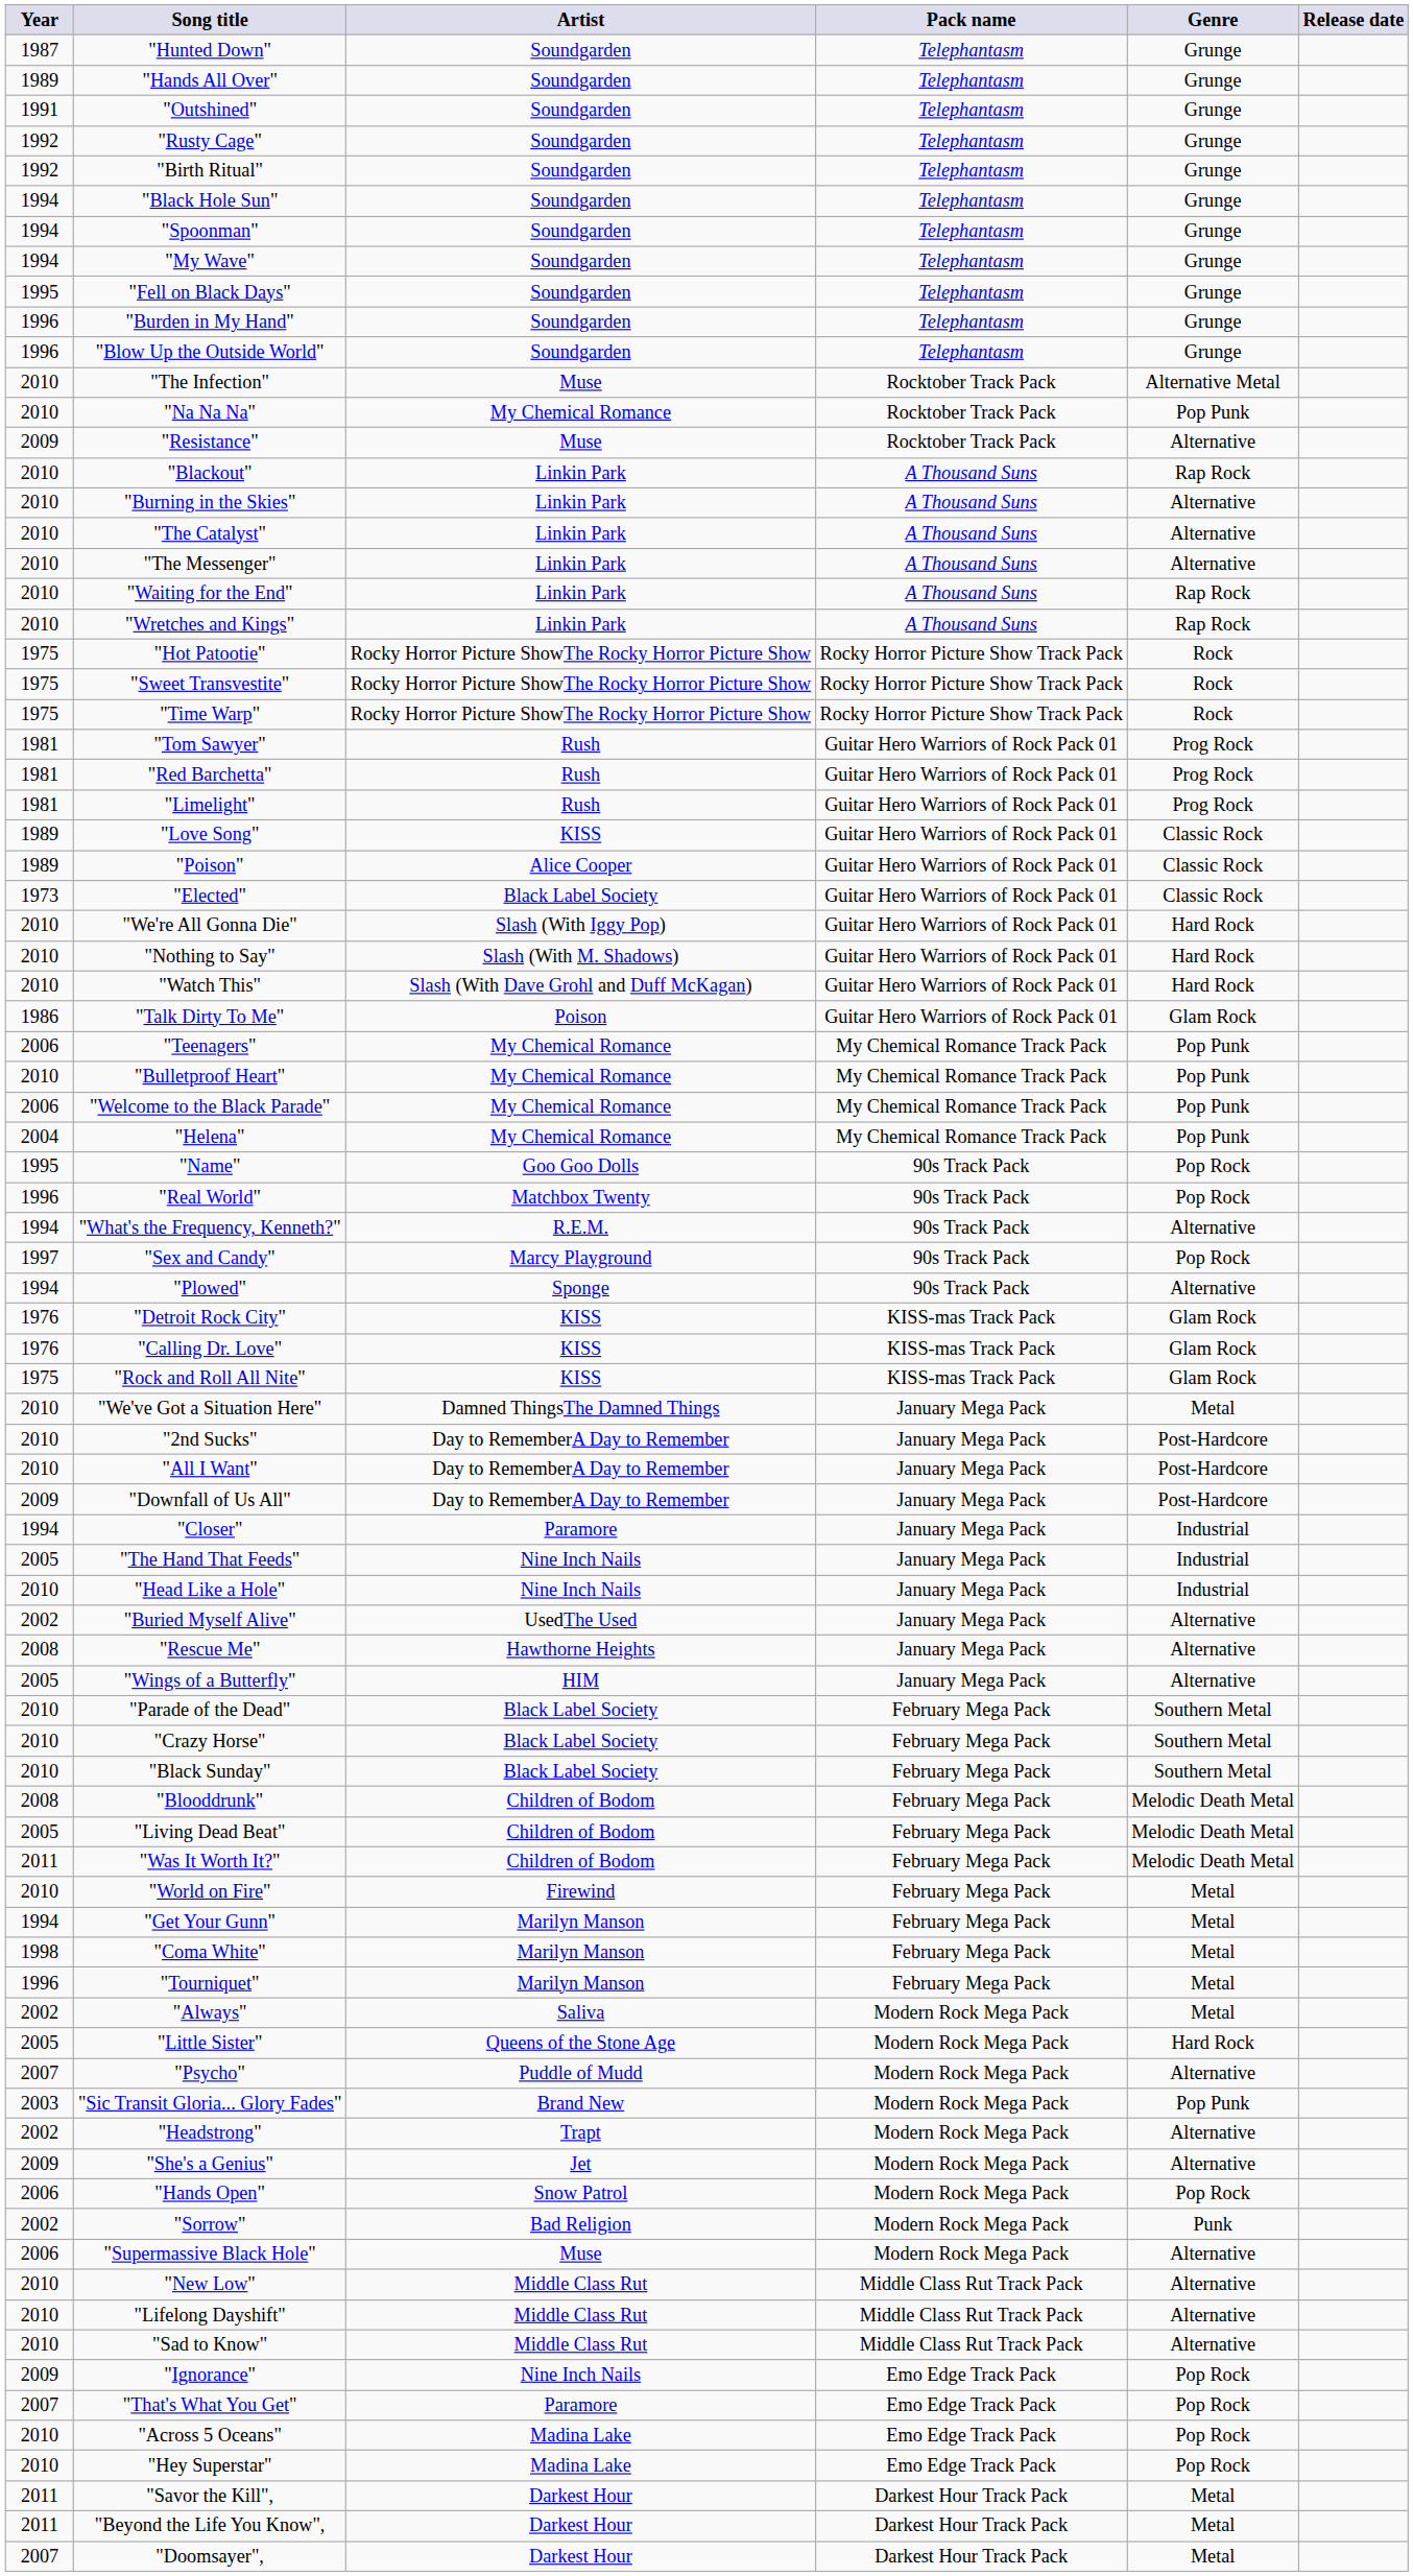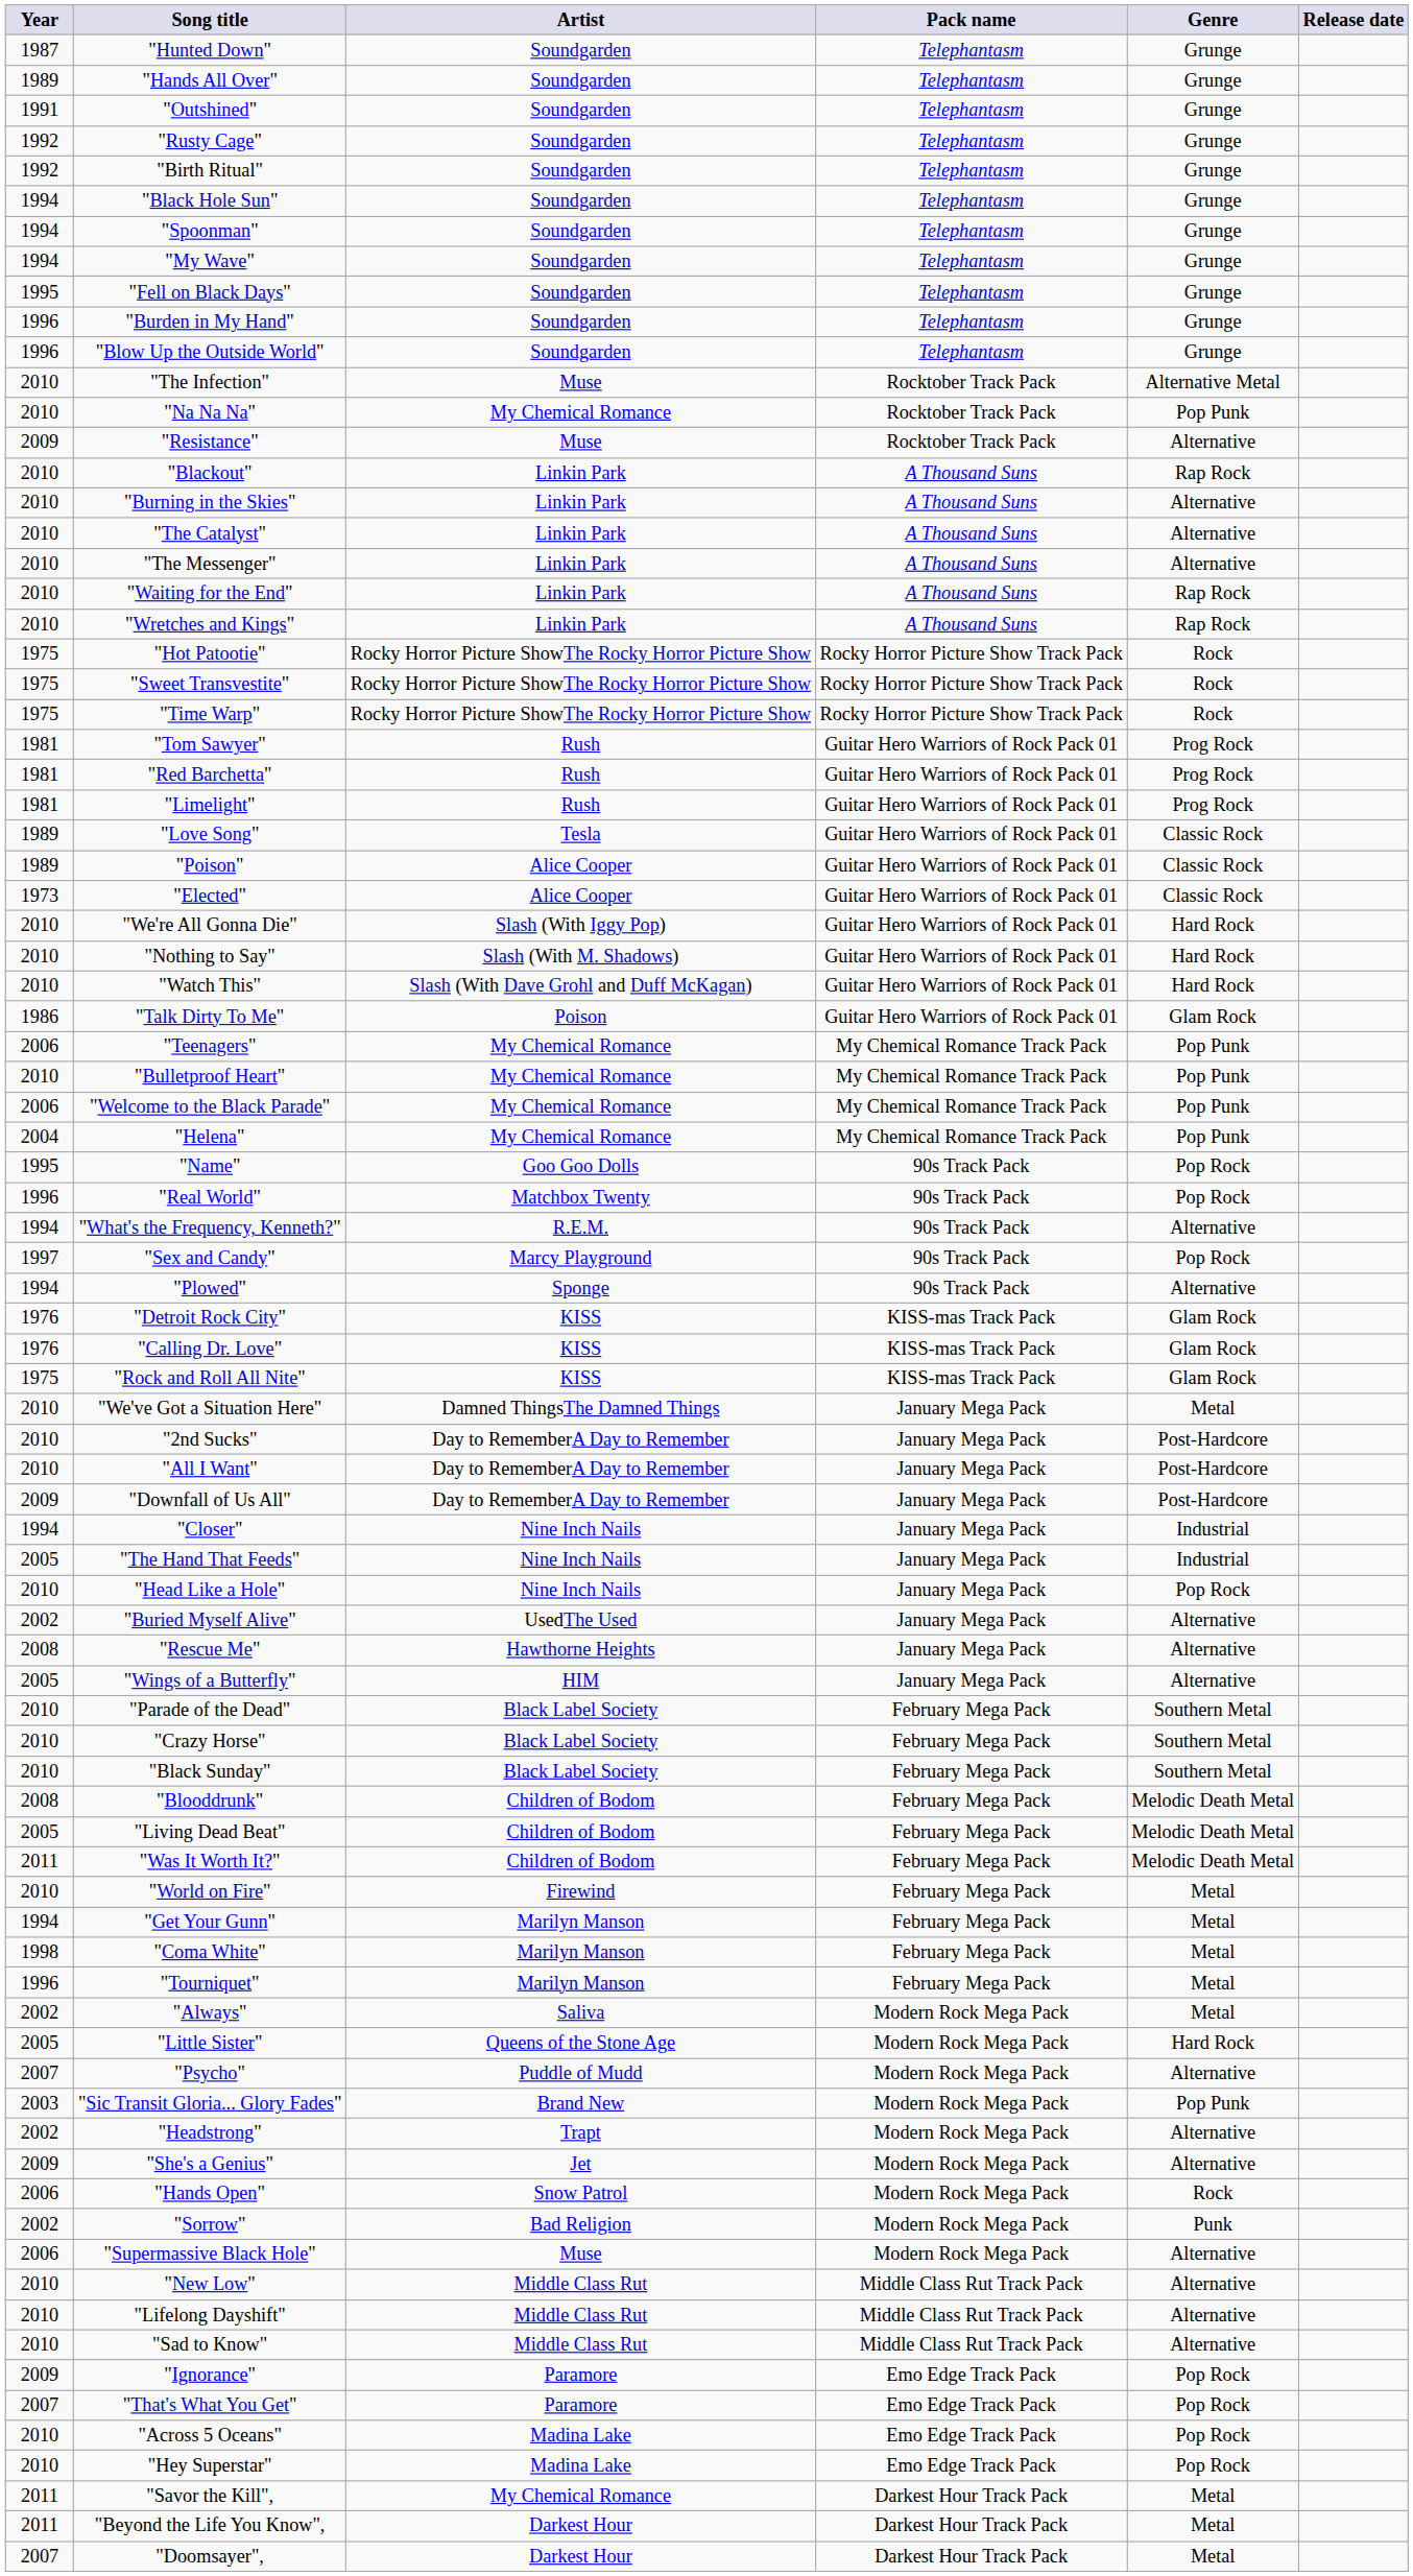"Love Song" | Artist: KISS -> Tesla
"Elected" | Artist: Black Label Society -> Alice Cooper
"Closer" | Artist: Paramore -> Nine Inch Nails
"Head Like a Hole" | Genre: Industrial -> Pop Rock
"Hands Open" | Genre: Pop Rock -> Rock
"Ignorance" | Artist: Nine Inch Nails -> Paramore
"Savor the Kill", | Artist: Darkest Hour -> My Chemical Romance
